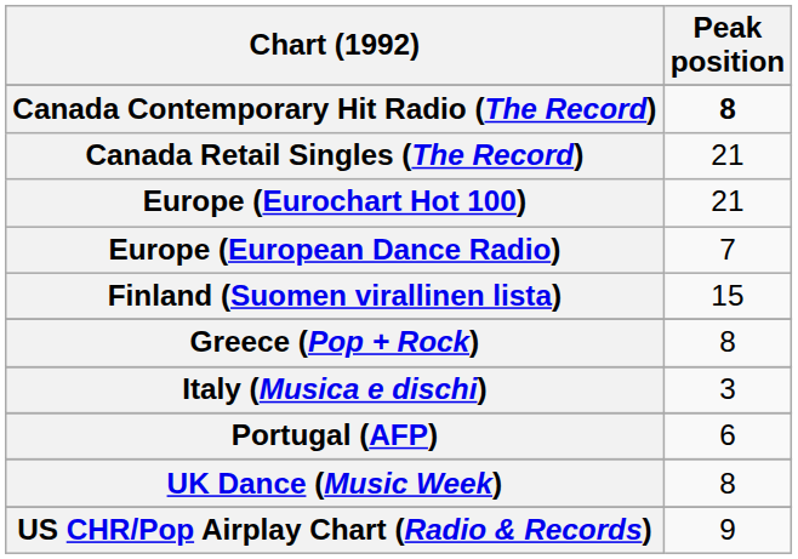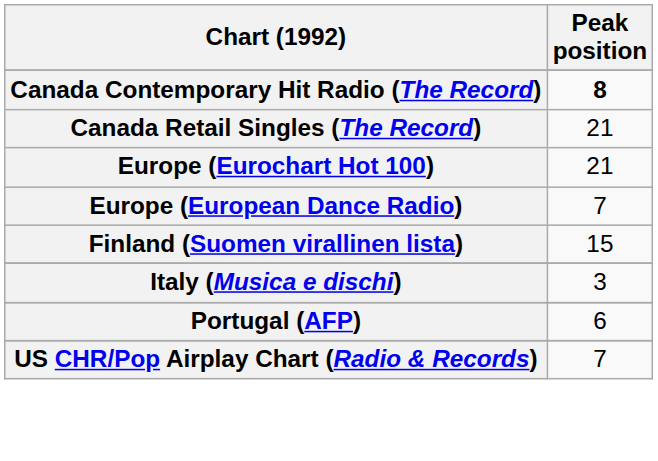- row: Greece (Pop + Rock) | 8
- row: UK Dance (Music Week) | 8
US CHR/Pop Airplay Chart (Radio & Records) | Peak position: 9 -> 7
